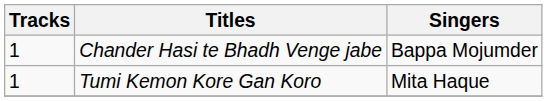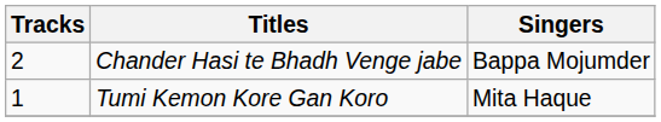Chander Hasi te Bhadh Venge jabe | Tracks: 1 -> 2
